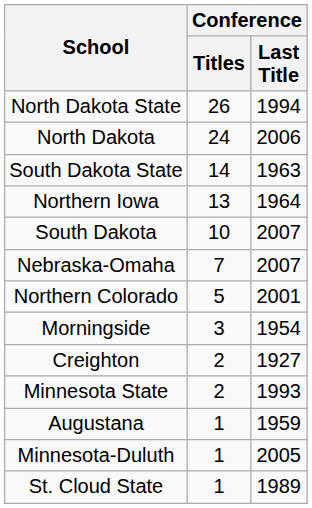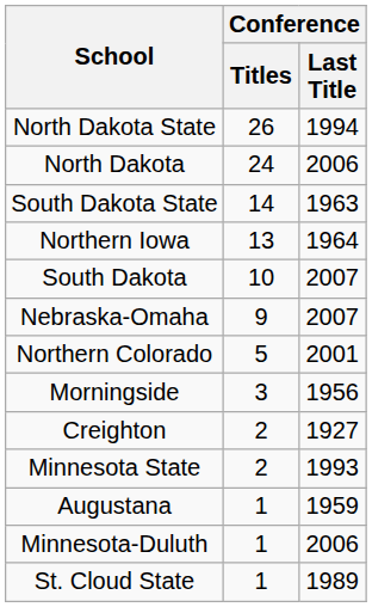Nebraska-Omaha | Conference / Titles: 7 -> 9
Morningside | Conference / Last Title: 1954 -> 1956
Minnesota-Duluth | Conference / Last Title: 2005 -> 2006
